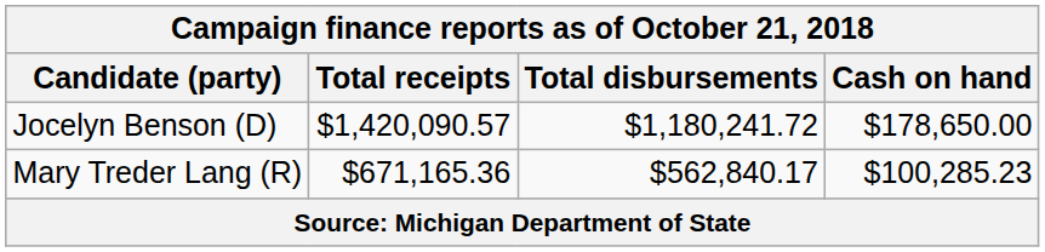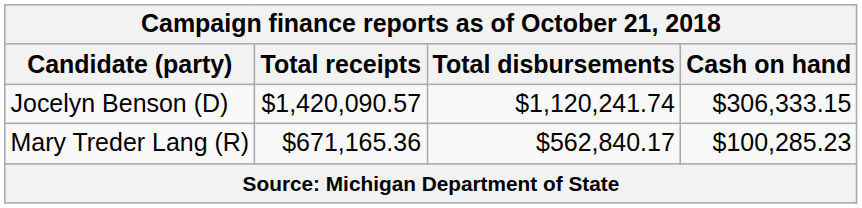Jocelyn Benson (D) | Total disbursements: $1,180,241.72 -> $1,120,241.74
Jocelyn Benson (D) | Cash on hand: $178,650.00 -> $306,333.15
